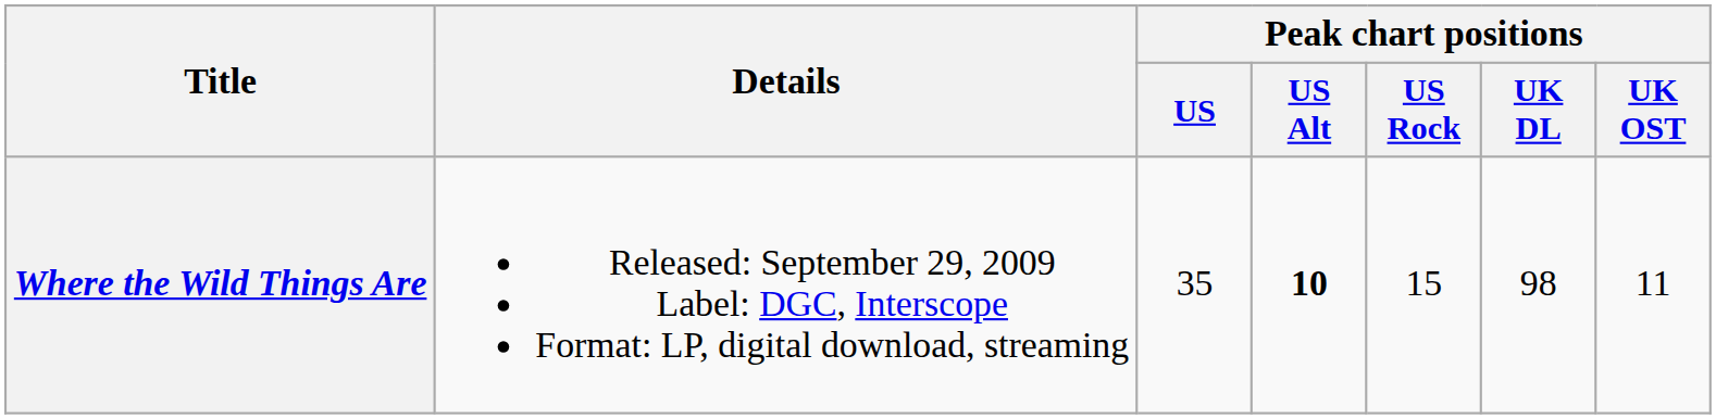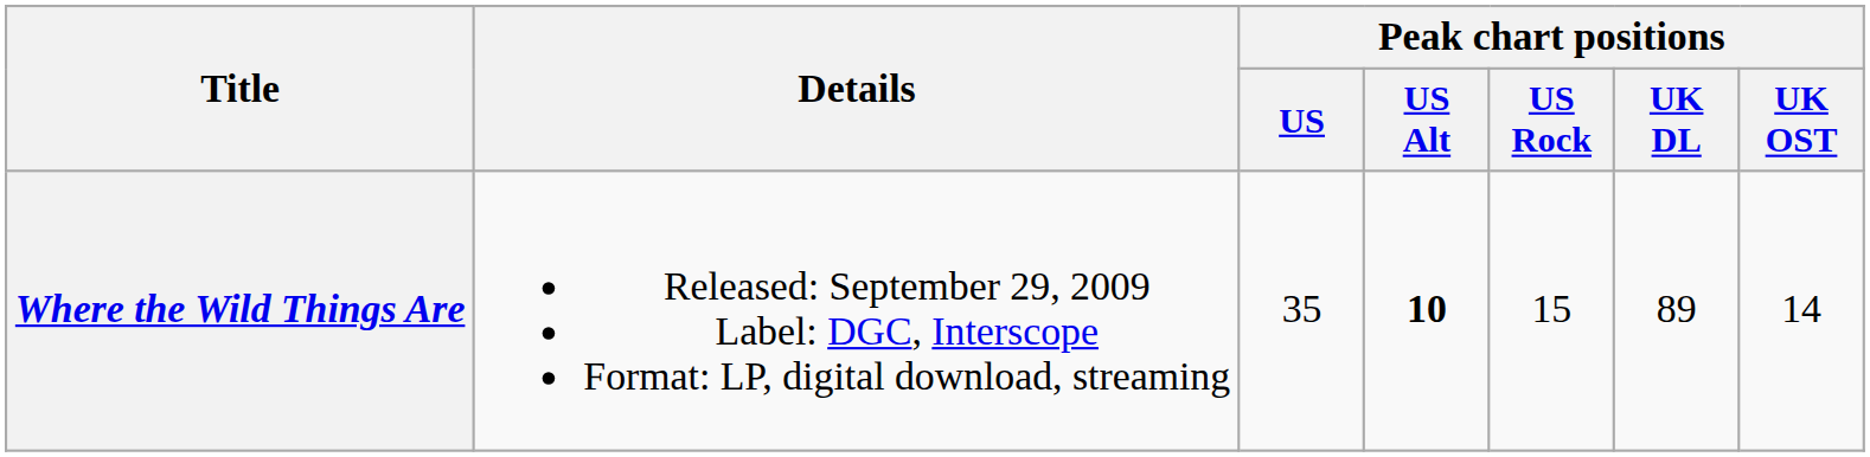Where the Wild Things Are | Peak chart positions / UK DL: 98 -> 89
Where the Wild Things Are | Peak chart positions / UK OST: 11 -> 14
